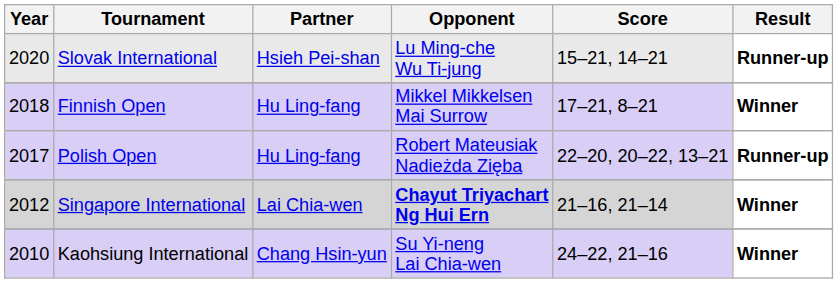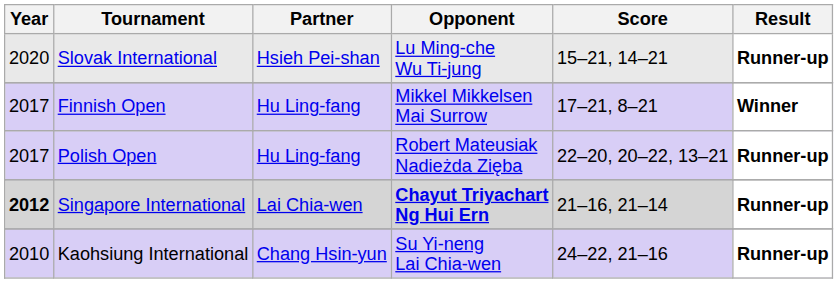Finnish Open | Year: 2018 -> 2017
Singapore International | Year: normal -> bold
Singapore International | Result: Winner -> Runner-up
Kaohsiung International | Result: Winner -> Runner-up
